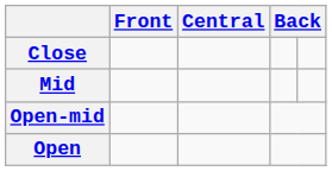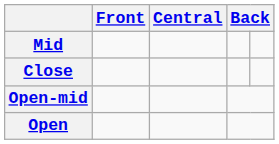rows swapped: Close <-> Mid
